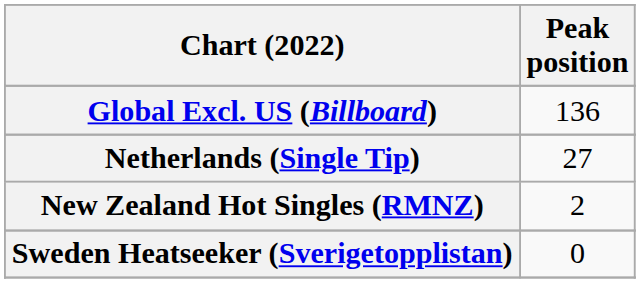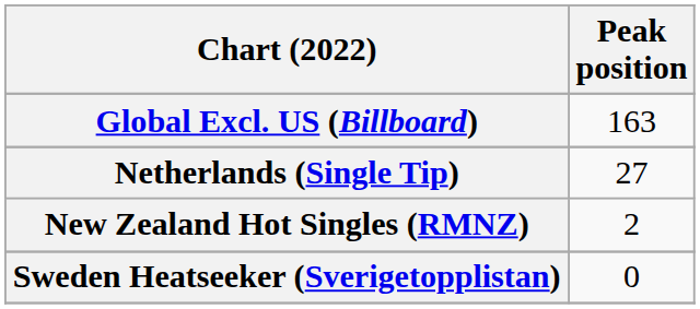Global Excl. US (Billboard) | Peak position: 136 -> 163
